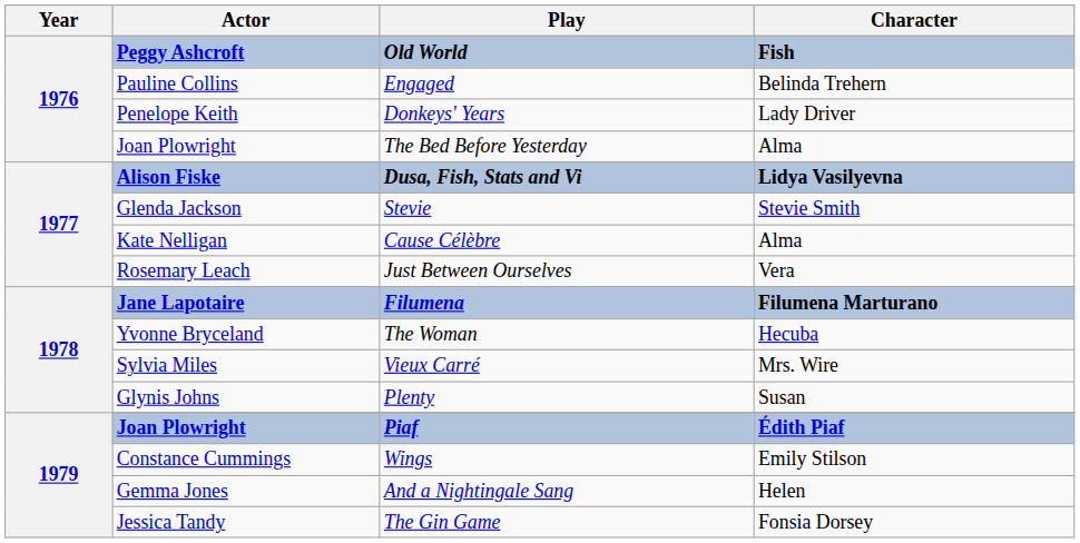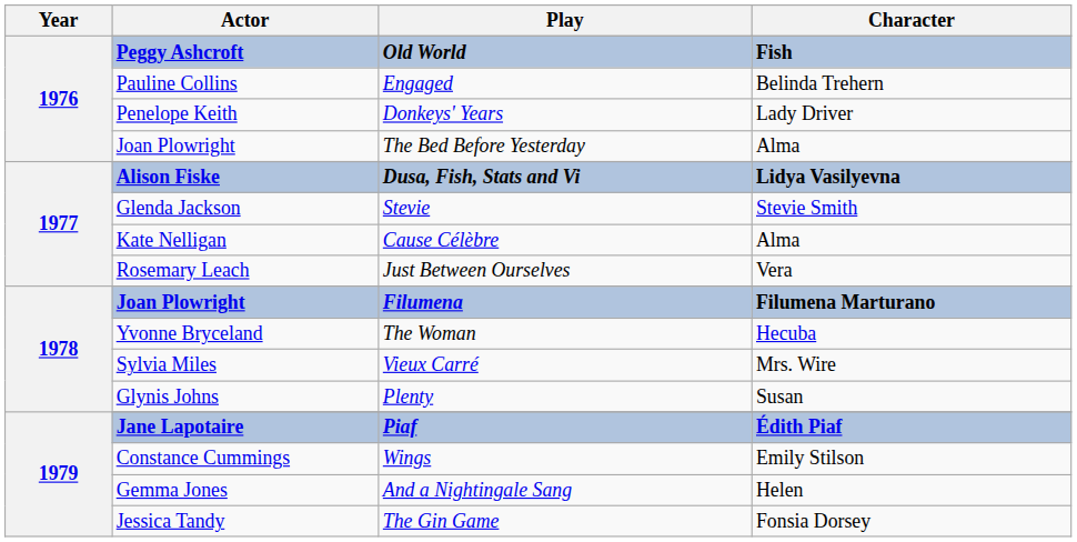Filumena | Actor: Jane Lapotaire -> Joan Plowright
Piaf | Actor: Joan Plowright -> Jane Lapotaire
